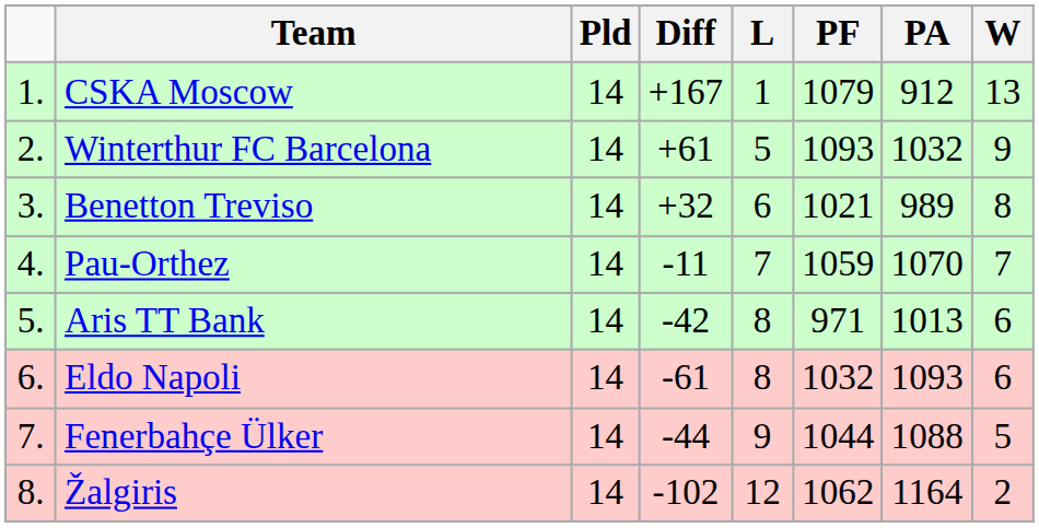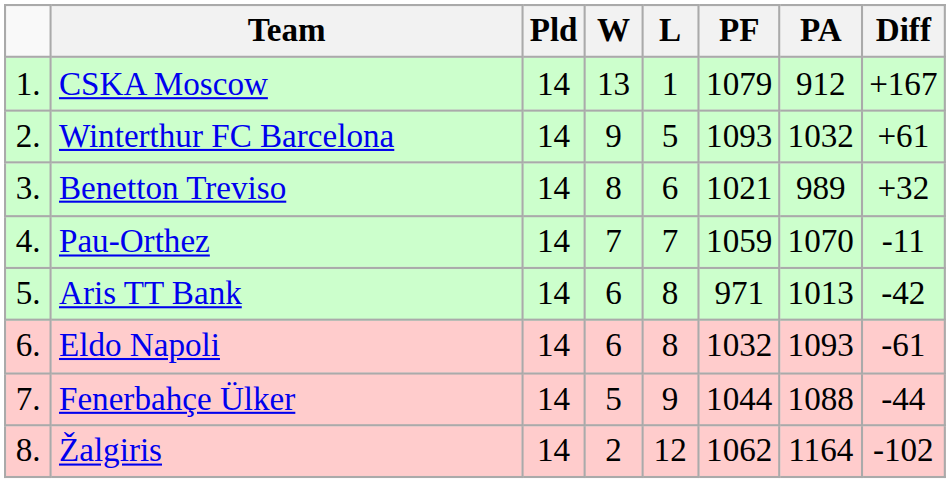columns swapped: W <-> Diff
